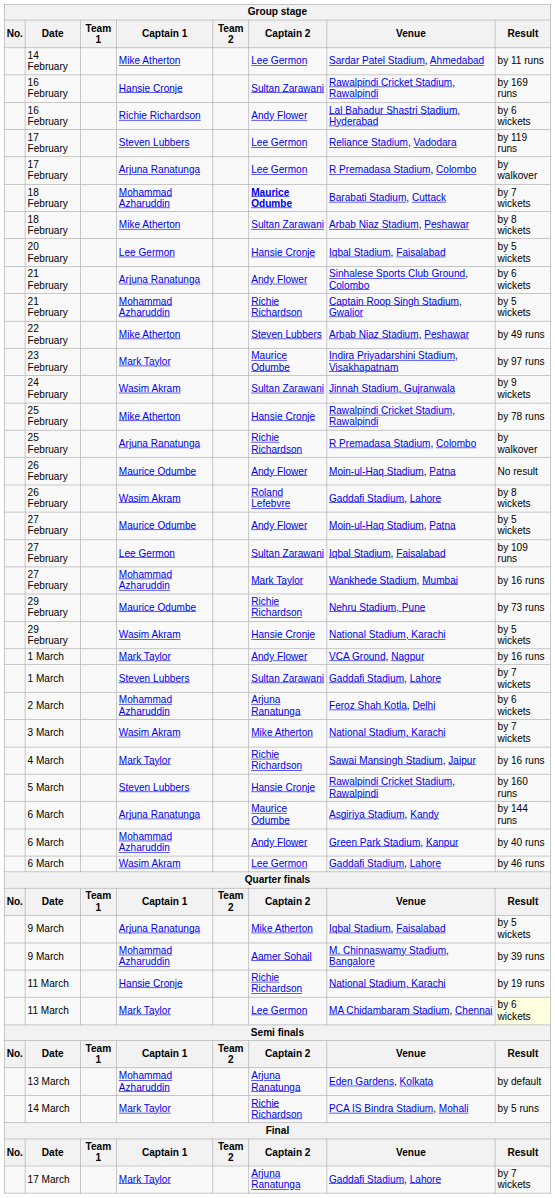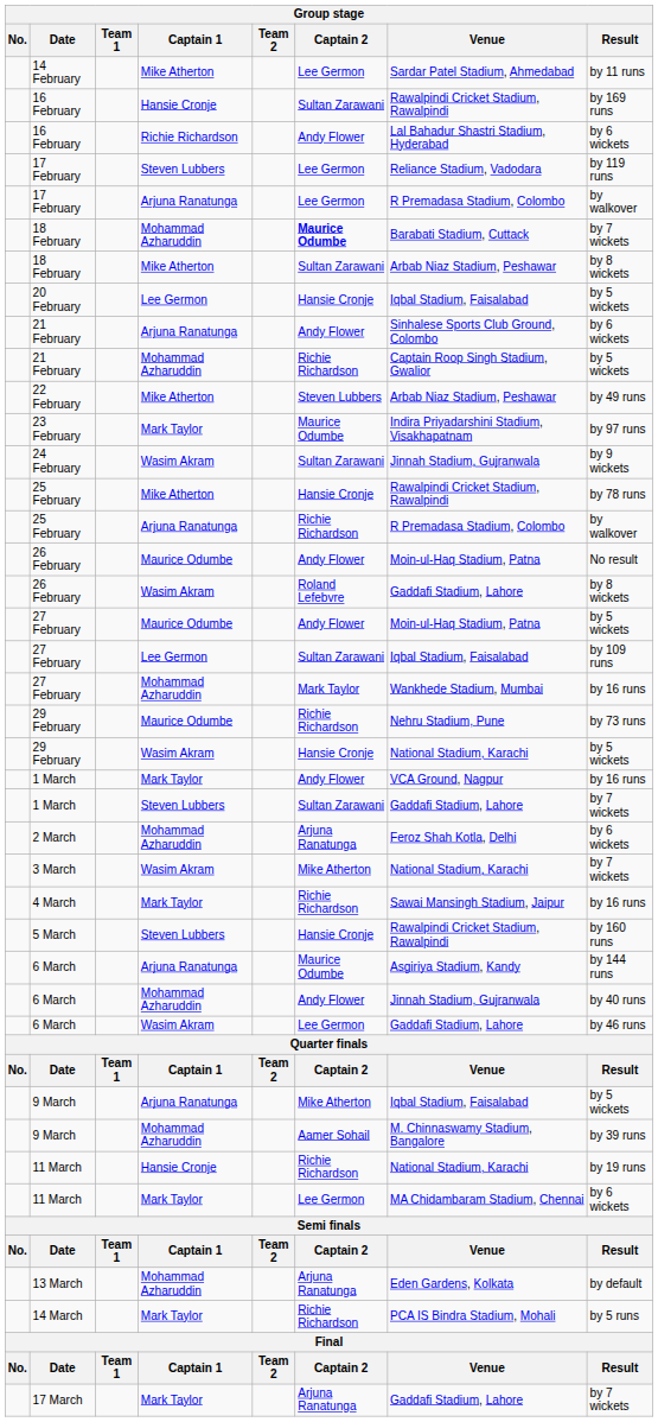6 March / Mohammad Azharuddin | Venue: Green Park Stadium, Kanpur -> Jinnah Stadium, Gujranwala
11 March / Mark Taylor | Result: lightyellow background -> no background
